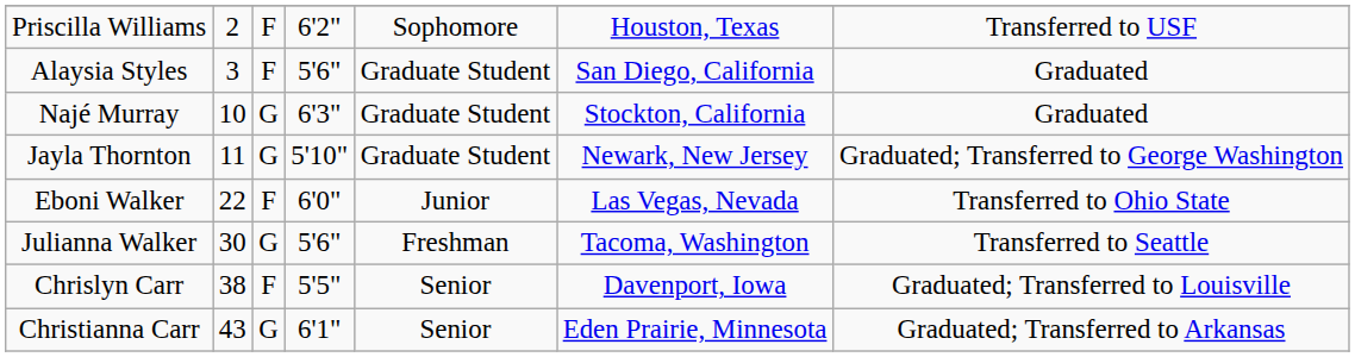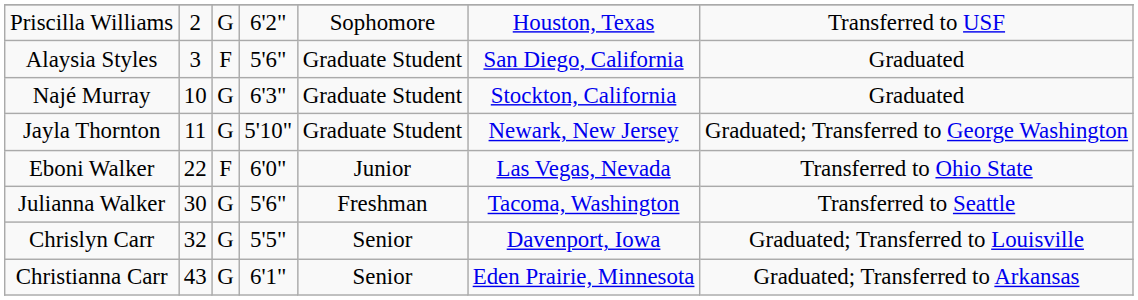Priscilla Williams | column 3: F -> G
Chrislyn Carr | column 2: 38 -> 32
Chrislyn Carr | column 3: F -> G
